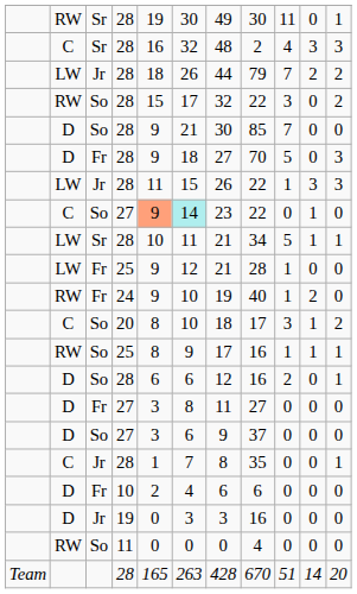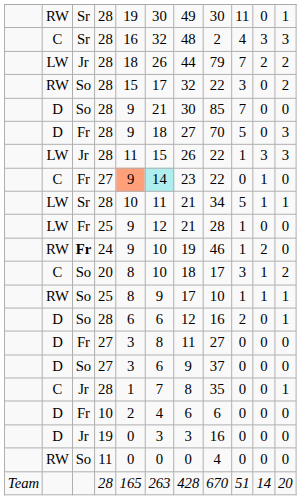C / 27 | column 3: So -> Fr
24 | column 3: normal -> bold
24 | column 8: 40 -> 46
RW / 25 | column 8: 16 -> 10
